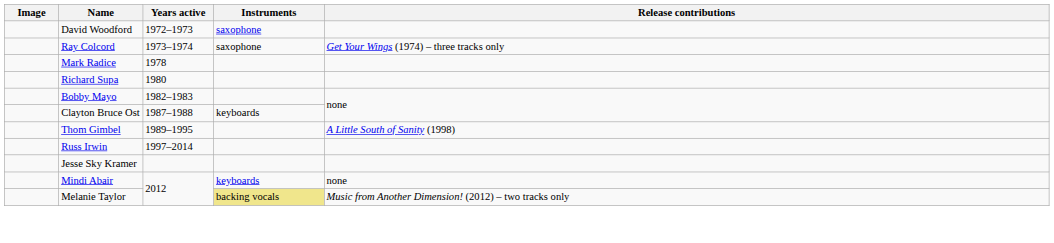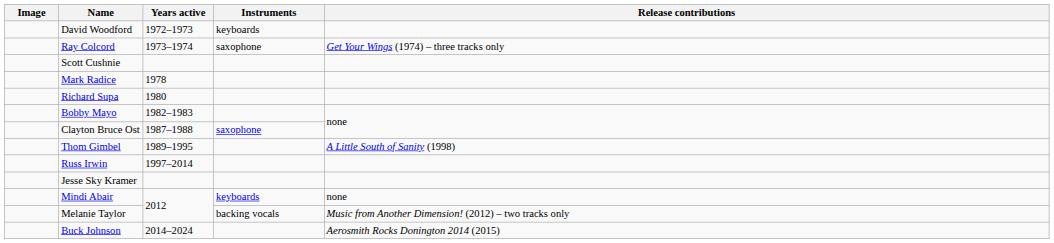David Woodford | Instruments: saxophone -> keyboards
+ row: Scott Cushnie
Clayton Bruce Ost | Instruments: keyboards -> saxophone
Melanie Taylor | Instruments: khaki background -> no background
+ row: Buck Johnson | 2014–2024 | Aerosmith Rocks Donington 2014 (2015)
